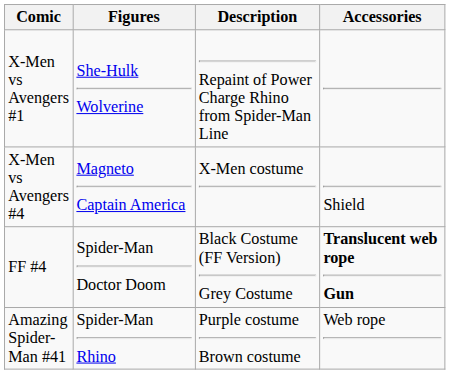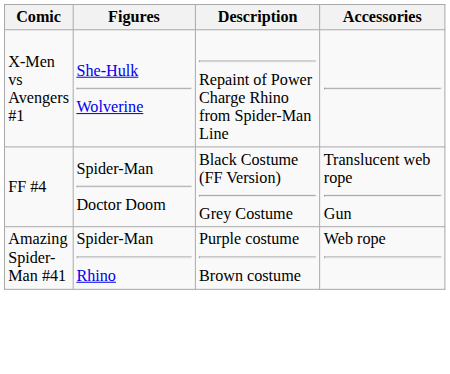- row: X-Men vs Avengers #4 | Magneto Captain America | X-Men costume | Shield
FF #4 | Accessories: bold -> normal
